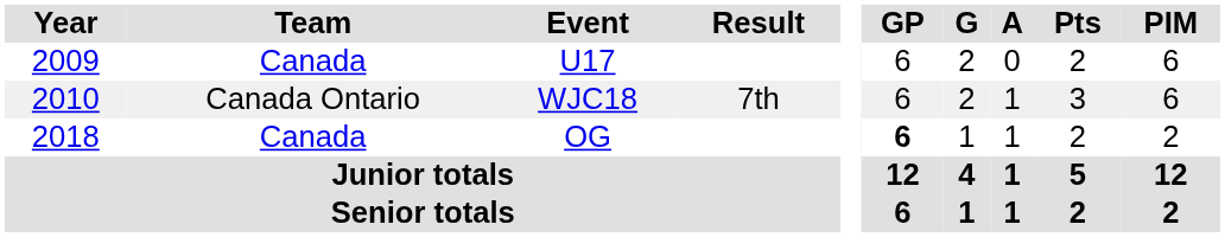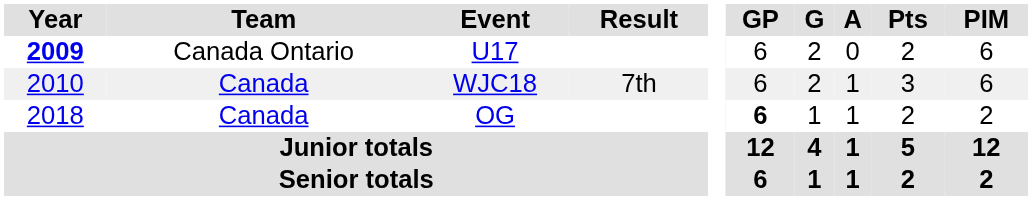U17 | Year: normal -> bold
U17 | Team: Canada -> Canada Ontario
WJC18 | Team: Canada Ontario -> Canada
